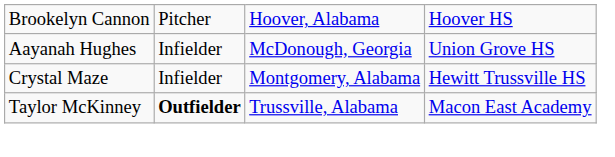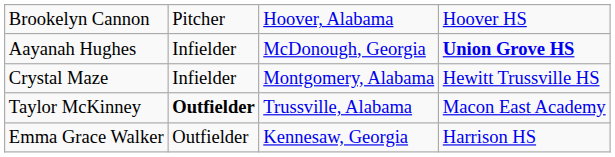Aayanah Hughes | column 4: normal -> bold
+ row: Emma Grace Walker | Outfielder | Kennesaw, Georgia | Harrison HS
